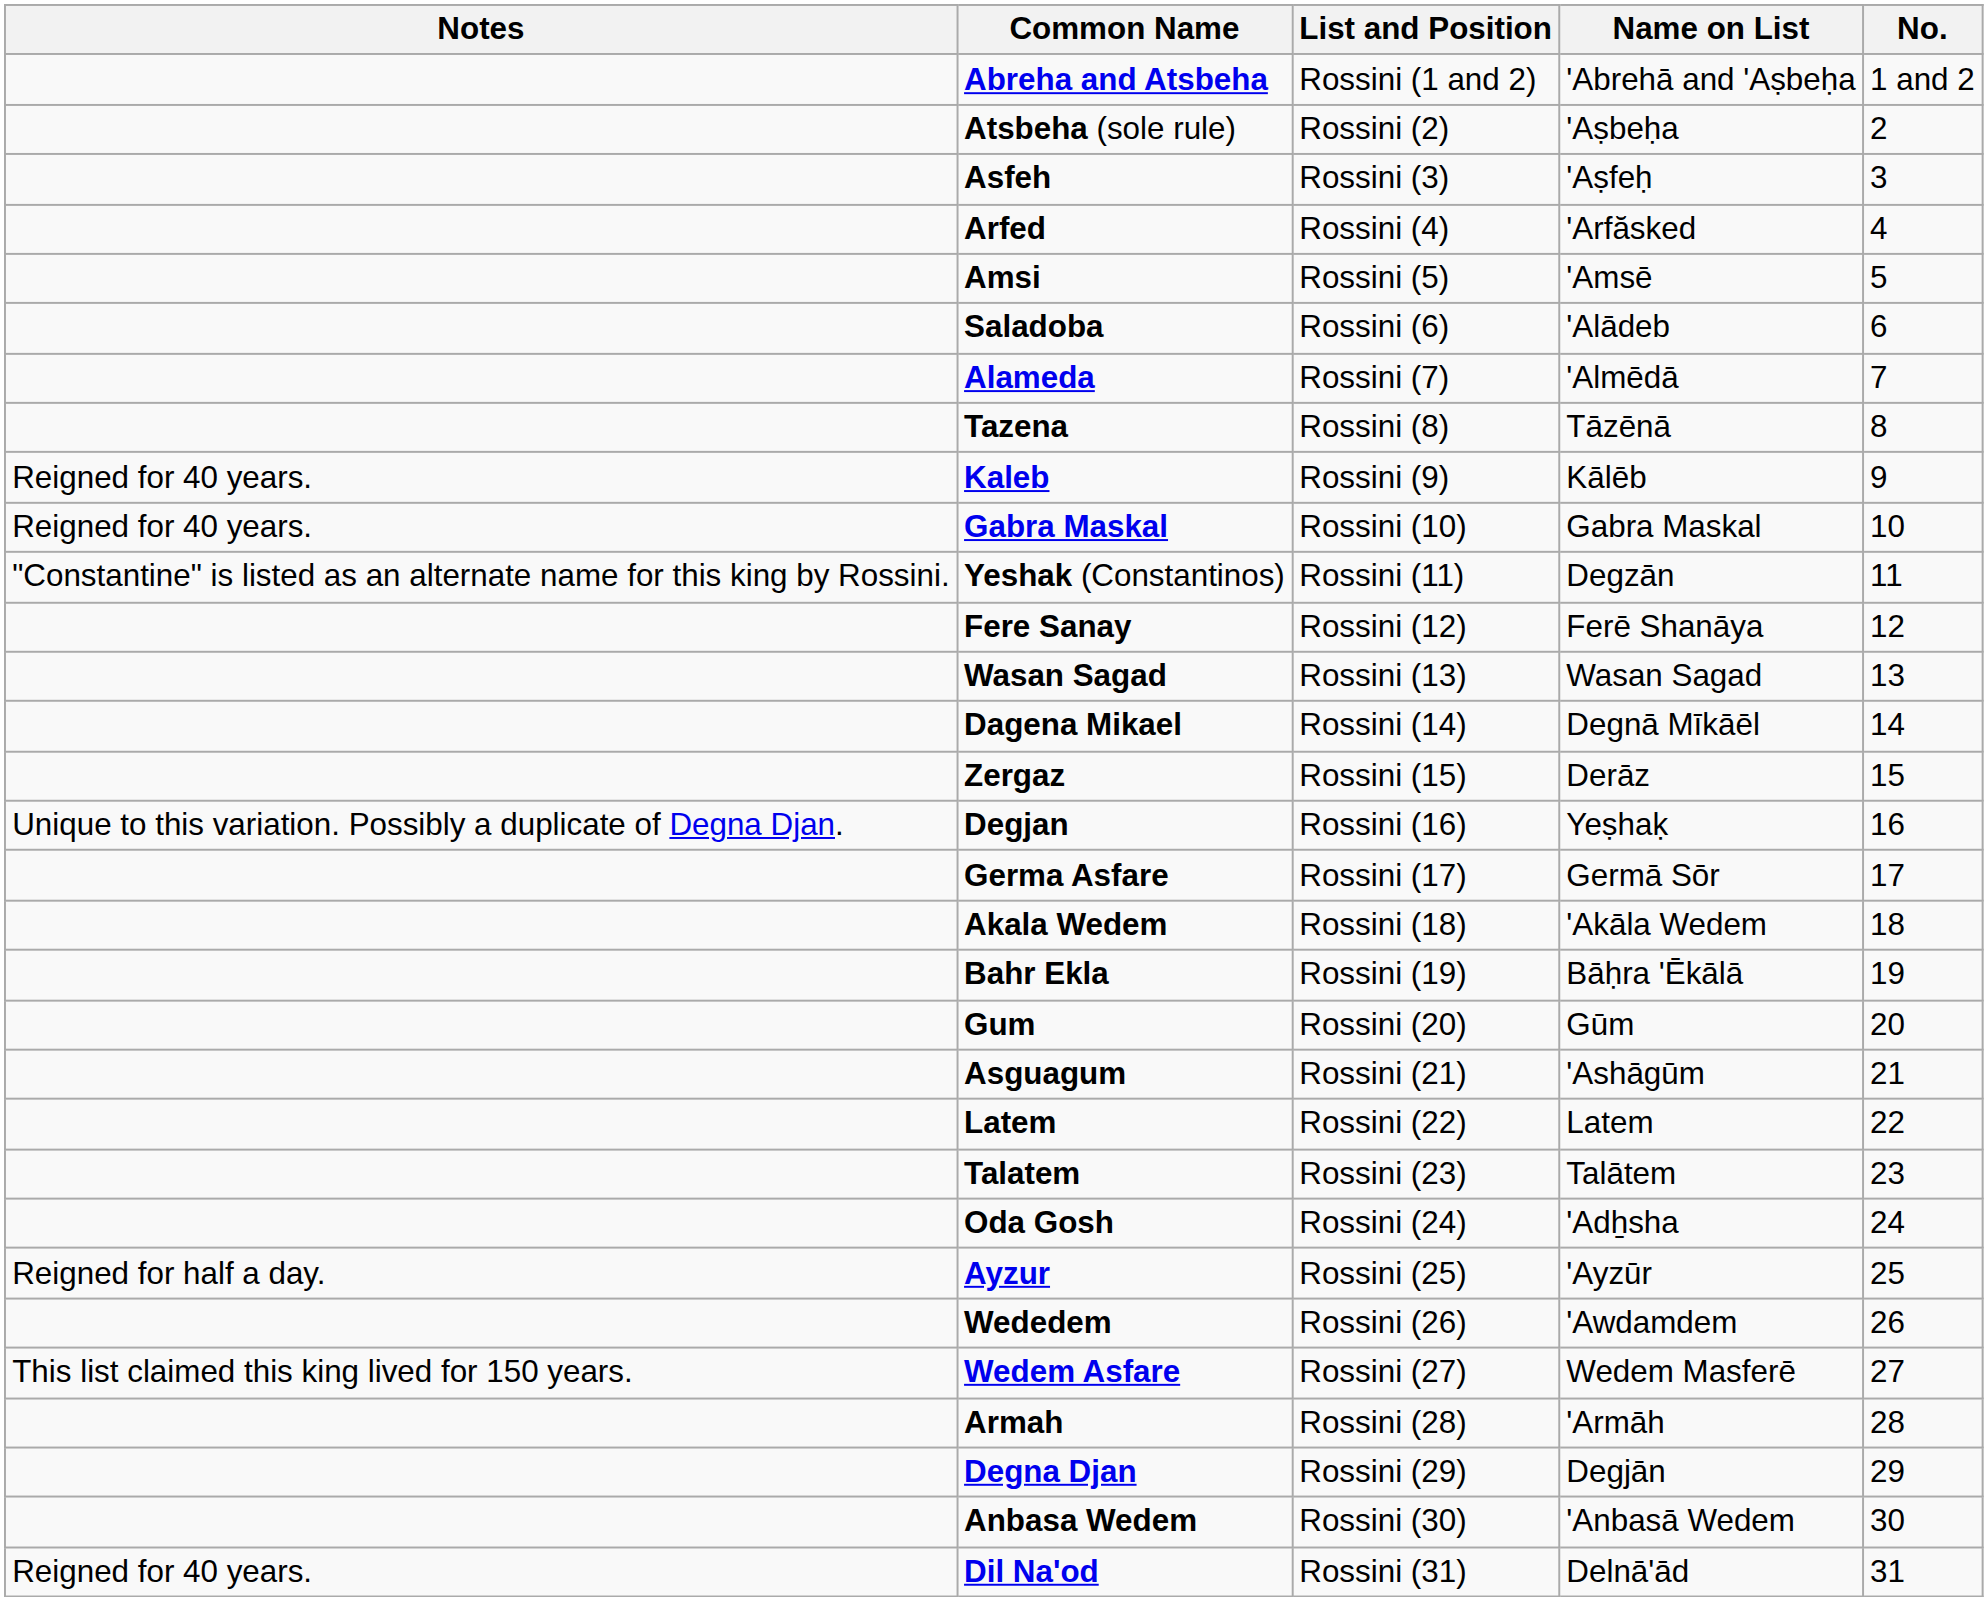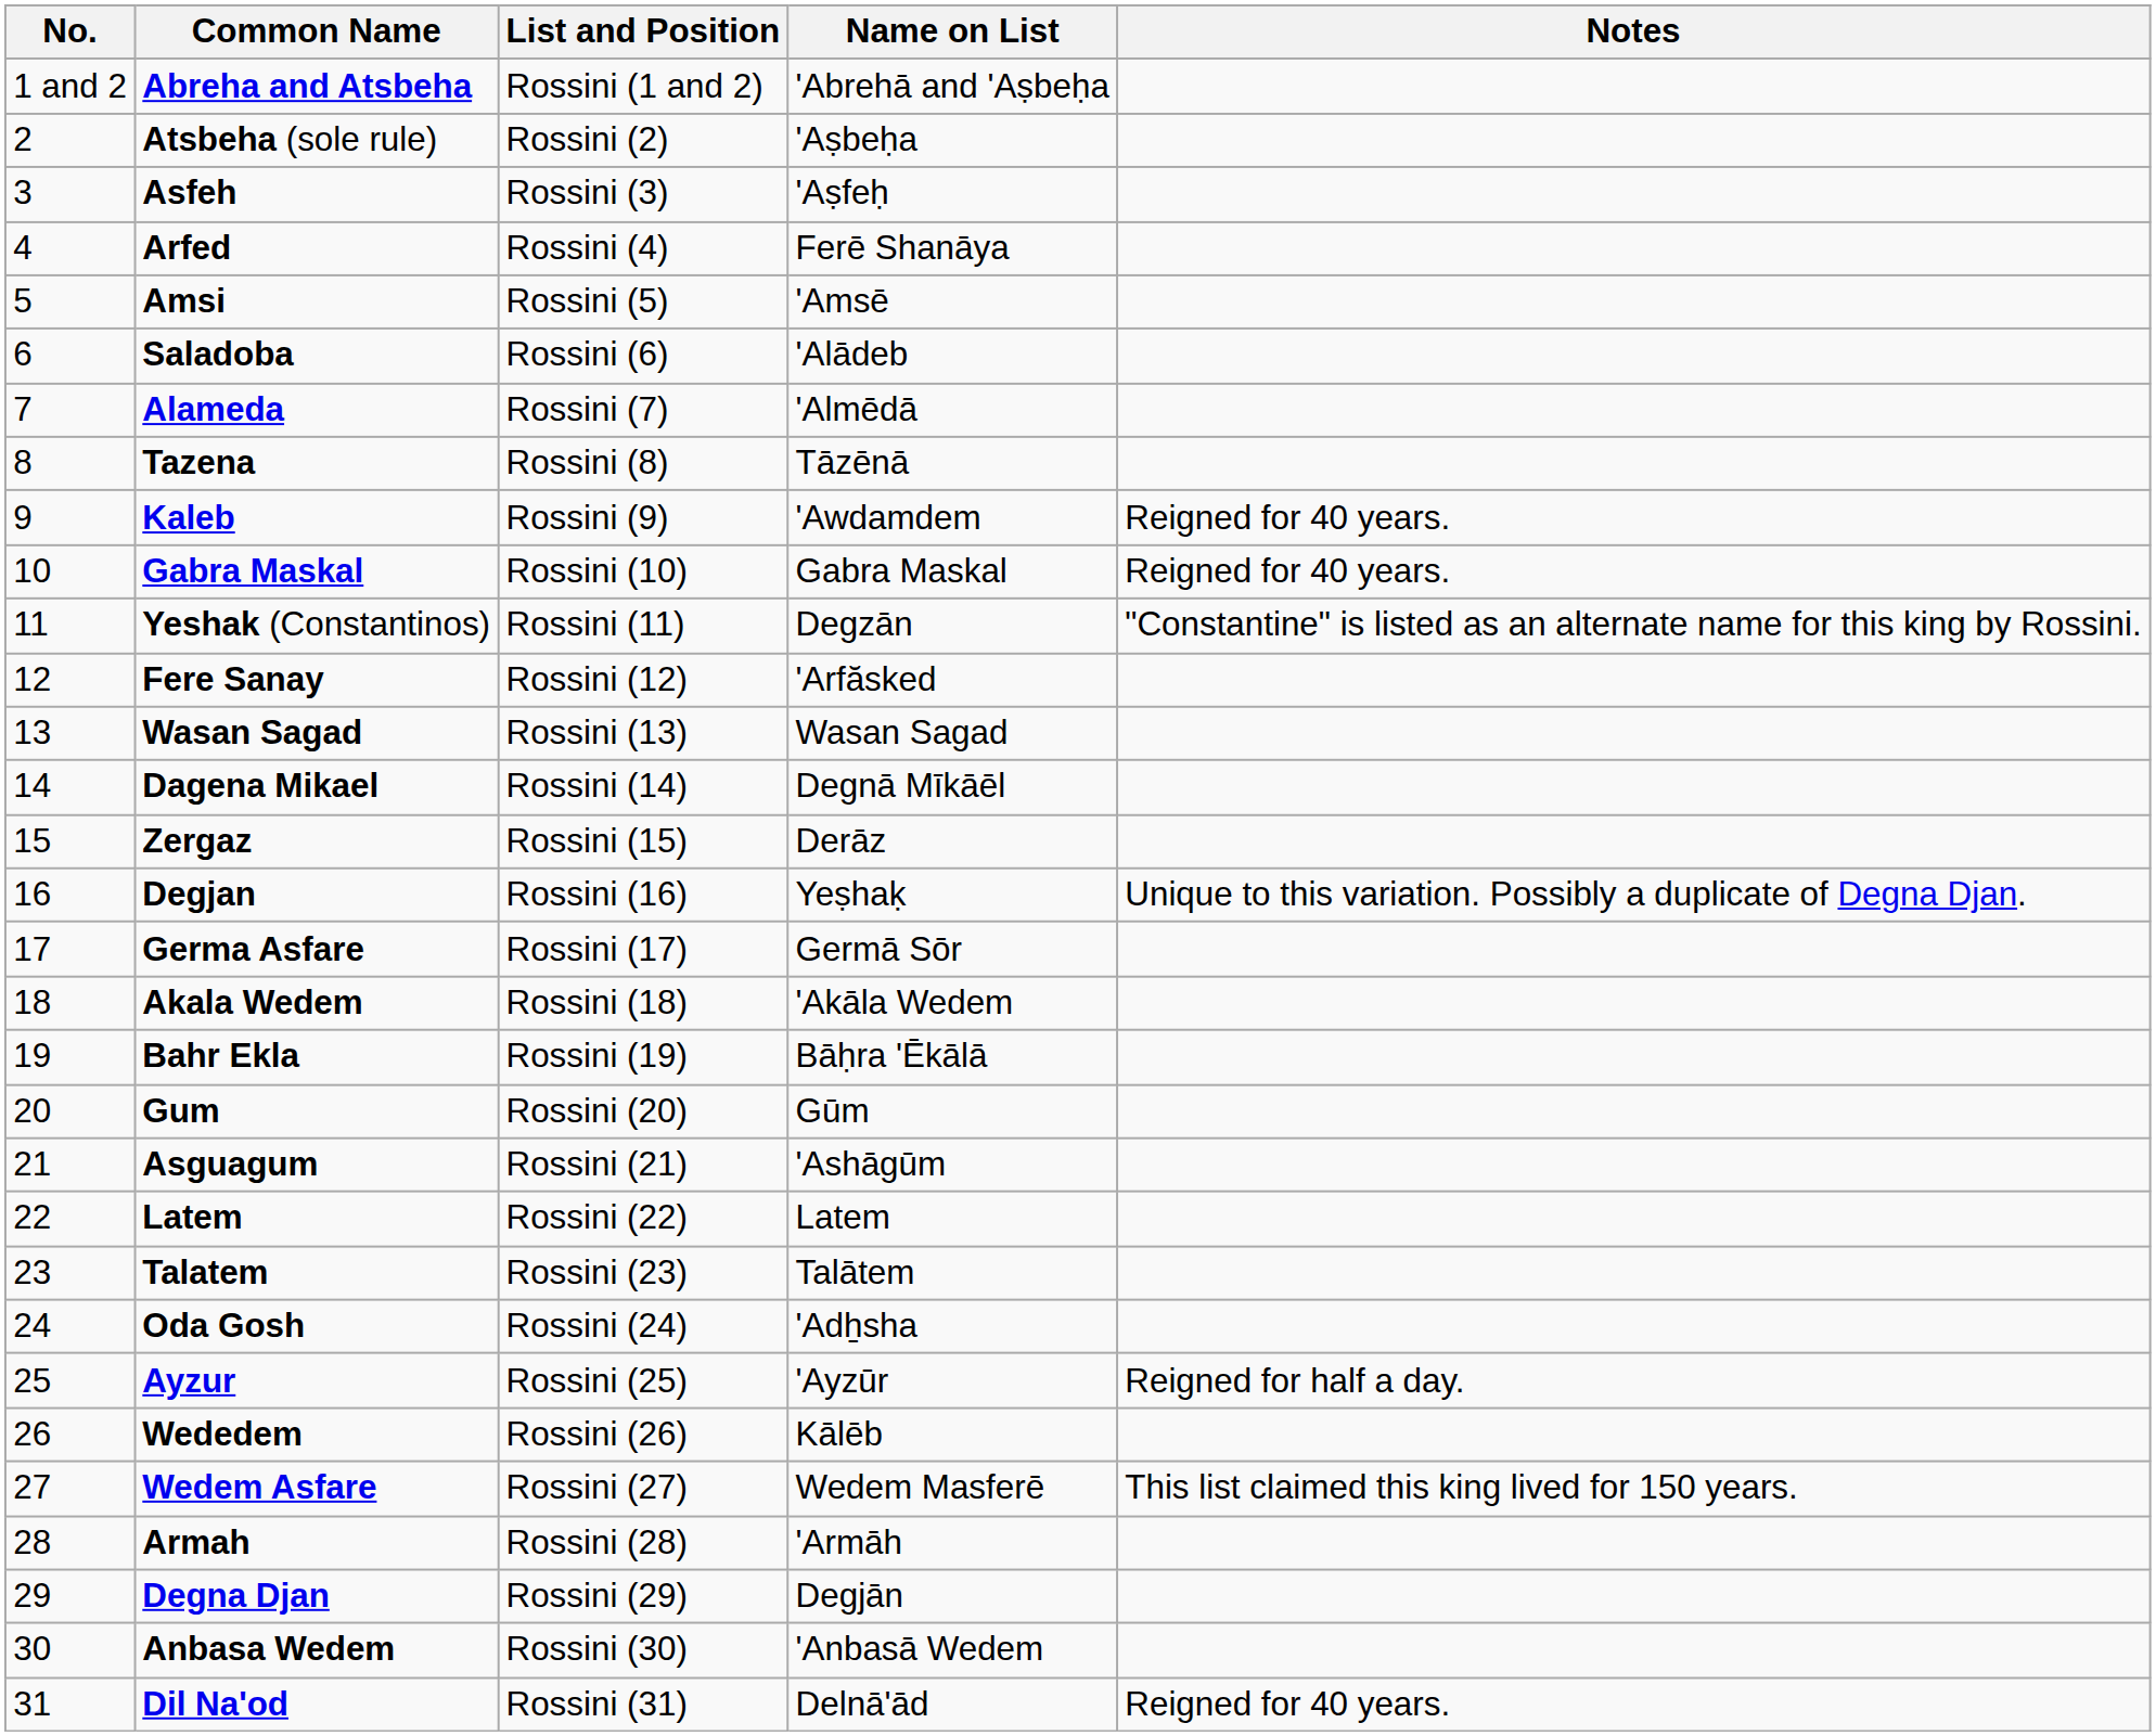columns swapped: No. <-> Notes
Arfed | Name on List: 'Arfăsked -> Ferē Shanāya
Kaleb | Name on List: Kālēb -> 'Awdamdem
Fere Sanay | Name on List: Ferē Shanāya -> 'Arfăsked
Wededem | Name on List: 'Awdamdem -> Kālēb
